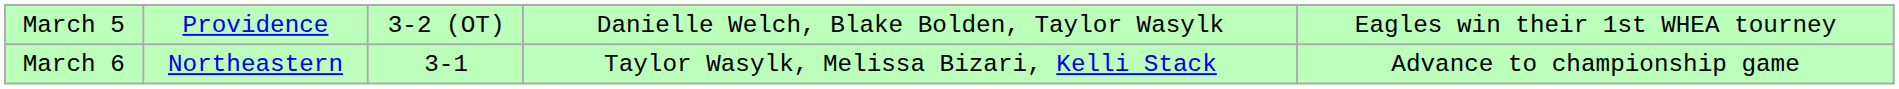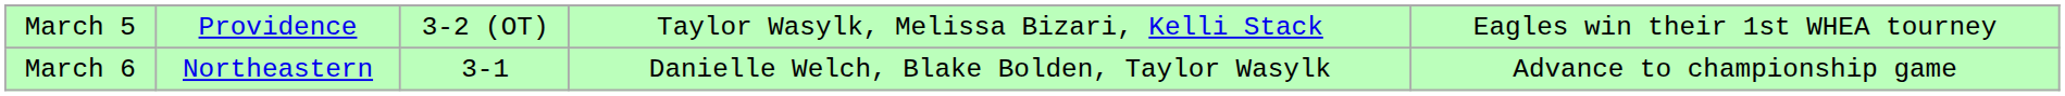March 5 | column 4: Danielle Welch, Blake Bolden, Taylor Wasylk -> Taylor Wasylk, Melissa Bizari, Kelli Stack
March 6 | column 4: Taylor Wasylk, Melissa Bizari, Kelli Stack -> Danielle Welch, Blake Bolden, Taylor Wasylk
